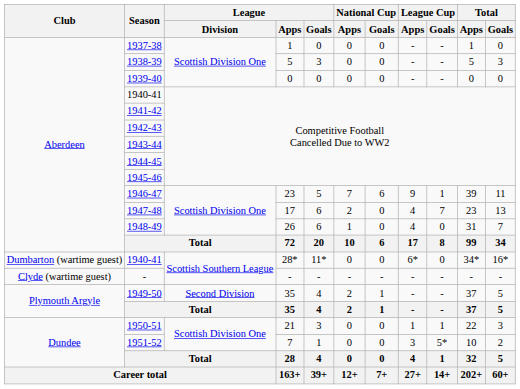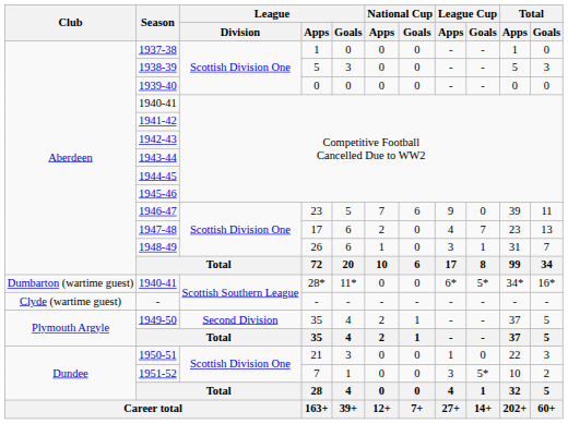1946-47 | League Cup / Goals: 1 -> 0
1948-49 | League Cup / Apps: 4 -> 3
1948-49 | League Cup / Goals: 0 -> 1
1940-41 / 28* | League Cup / Goals: 0 -> 5*
1950-51 | League Cup / Goals: 1 -> 0
